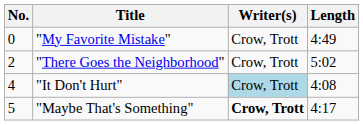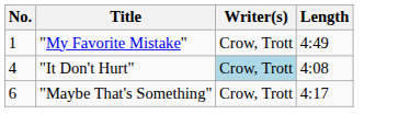"My Favorite Mistake" | No.: 0 -> 1
- row: 2 | "There Goes the Neighborhood" | Crow, Trott | 5:02
"Maybe That's Something" | No.: 5 -> 6
"Maybe That's Something" | Writer(s): bold -> normal
